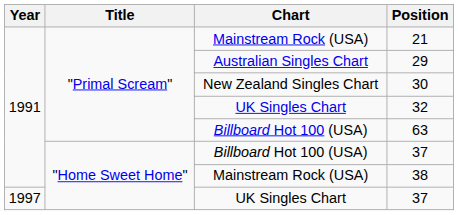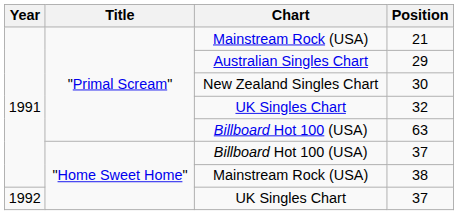UK Singles Chart / 37 | Year: 1997 -> 1992
